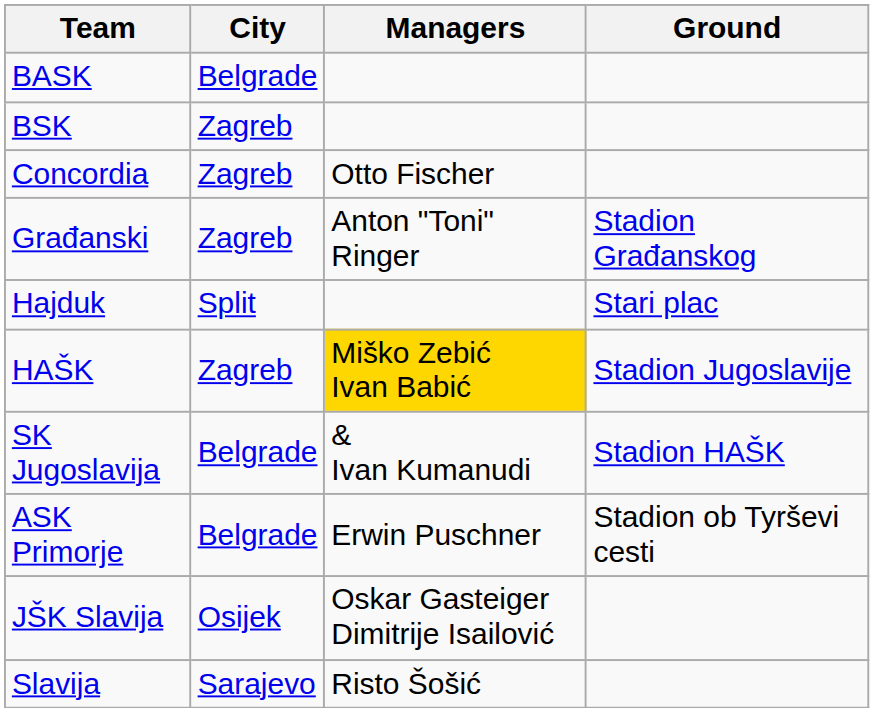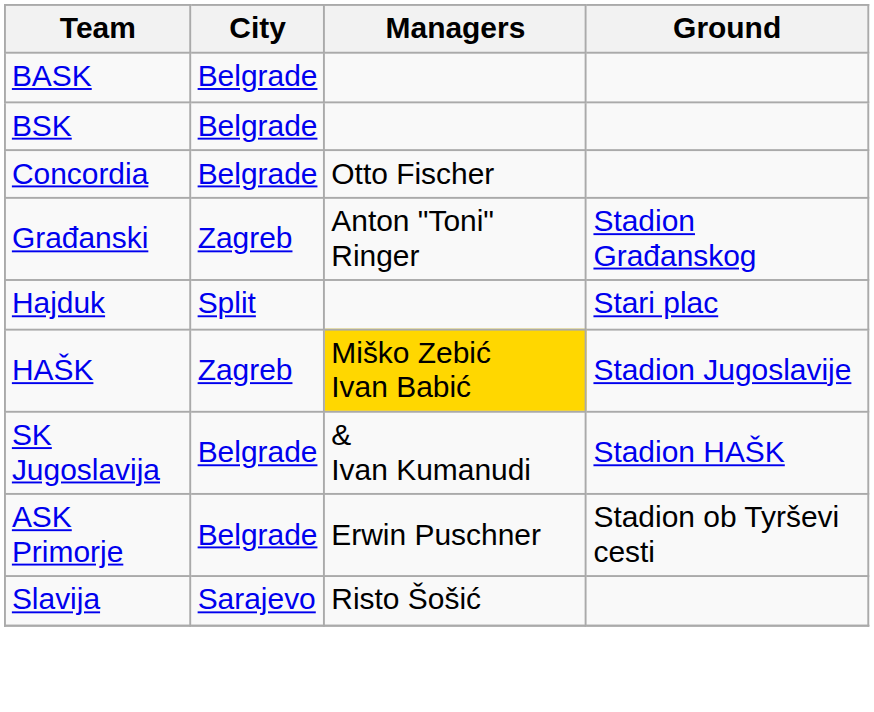BSK | City: Zagreb -> Belgrade
Concordia | City: Zagreb -> Belgrade
- row: JŠK Slavija | Osijek | Oskar Gasteiger Dimitrije Isailović
